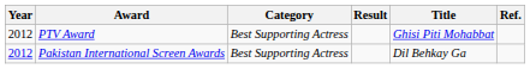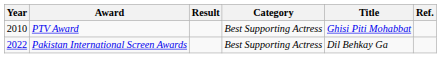columns swapped: Category <-> Result
PTV Award | Year: 2012 -> 2010
Pakistan International Screen Awards | Year: 2012 -> 2022
